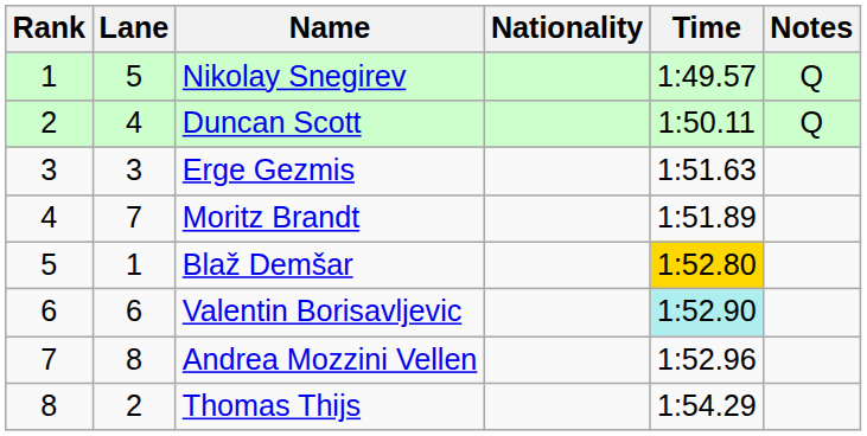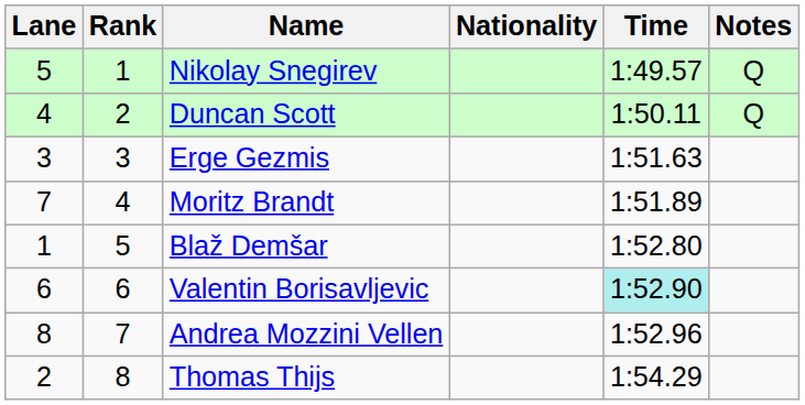columns swapped: Rank <-> Lane
Blaž Demšar | Time: gold background -> no background
